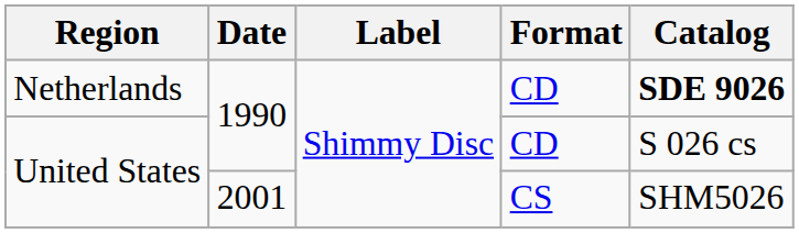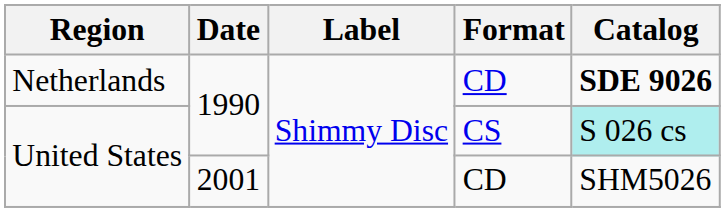United States / 1990 | Format: CD -> CS
United States / 1990 | Catalog: no background -> paleturquoise background
United States / 2001 | Format: CS -> CD
